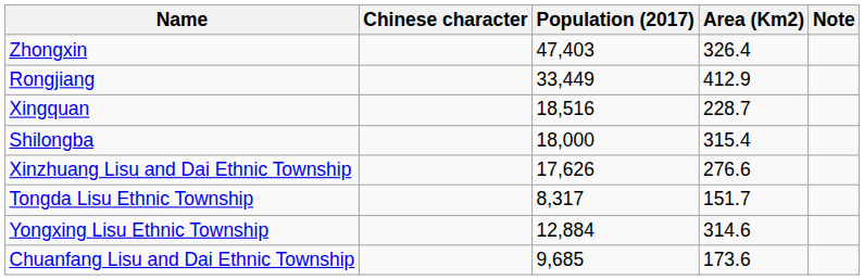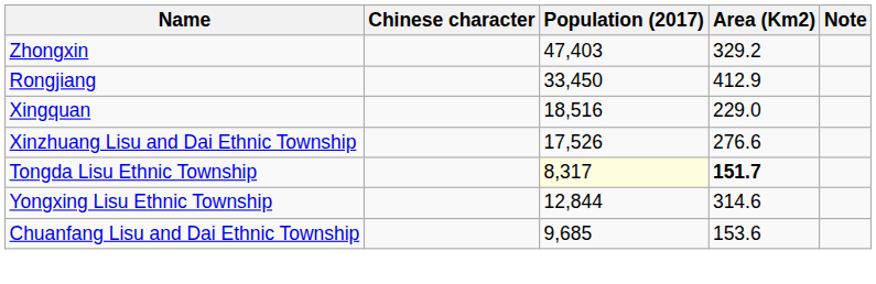Zhongxin | Area (Km2): 326.4 -> 329.2
Rongjiang | Population (2017): 33,449 -> 33,450
Xingquan | Area (Km2): 228.7 -> 229.0
- row: Shilongba | 18,000 | 315.4
Xinzhuang Lisu and Dai Ethnic Township | Population (2017): 17,626 -> 17,526
Tongda Lisu Ethnic Township | Population (2017): no background -> lightyellow background
Tongda Lisu Ethnic Township | Area (Km2): normal -> bold
Yongxing Lisu Ethnic Township | Population (2017): 12,884 -> 12,844
Chuanfang Lisu and Dai Ethnic Township | Area (Km2): 173.6 -> 153.6
